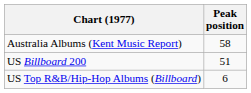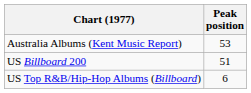Australia Albums (Kent Music Report) | Peak position: 58 -> 53
